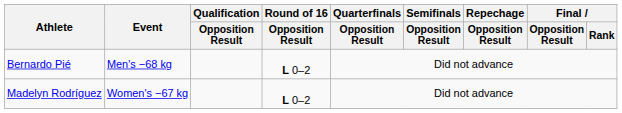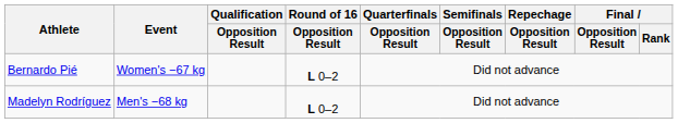Bernardo Pié | Event: Men's −68 kg -> Women's −67 kg
Madelyn Rodríguez | Event: Women's −67 kg -> Men's −68 kg
